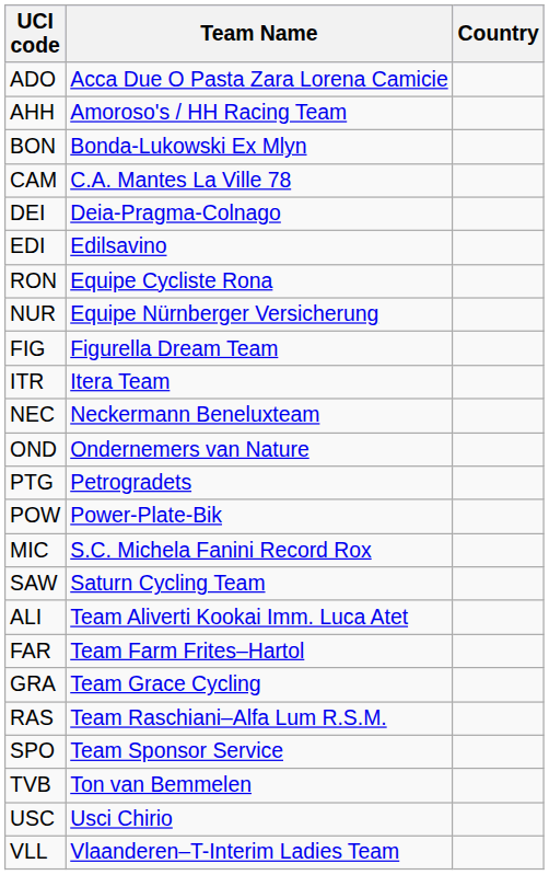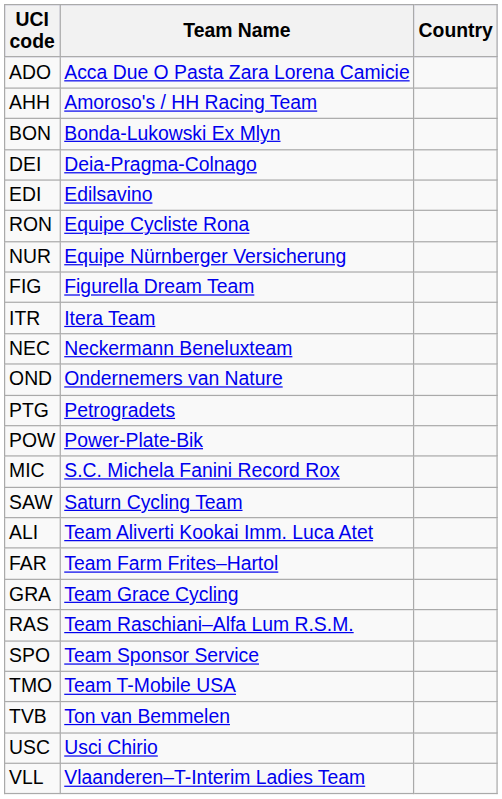- row: CAM | C.A. Mantes La Ville 78
+ row: TMO | Team T-Mobile USA
